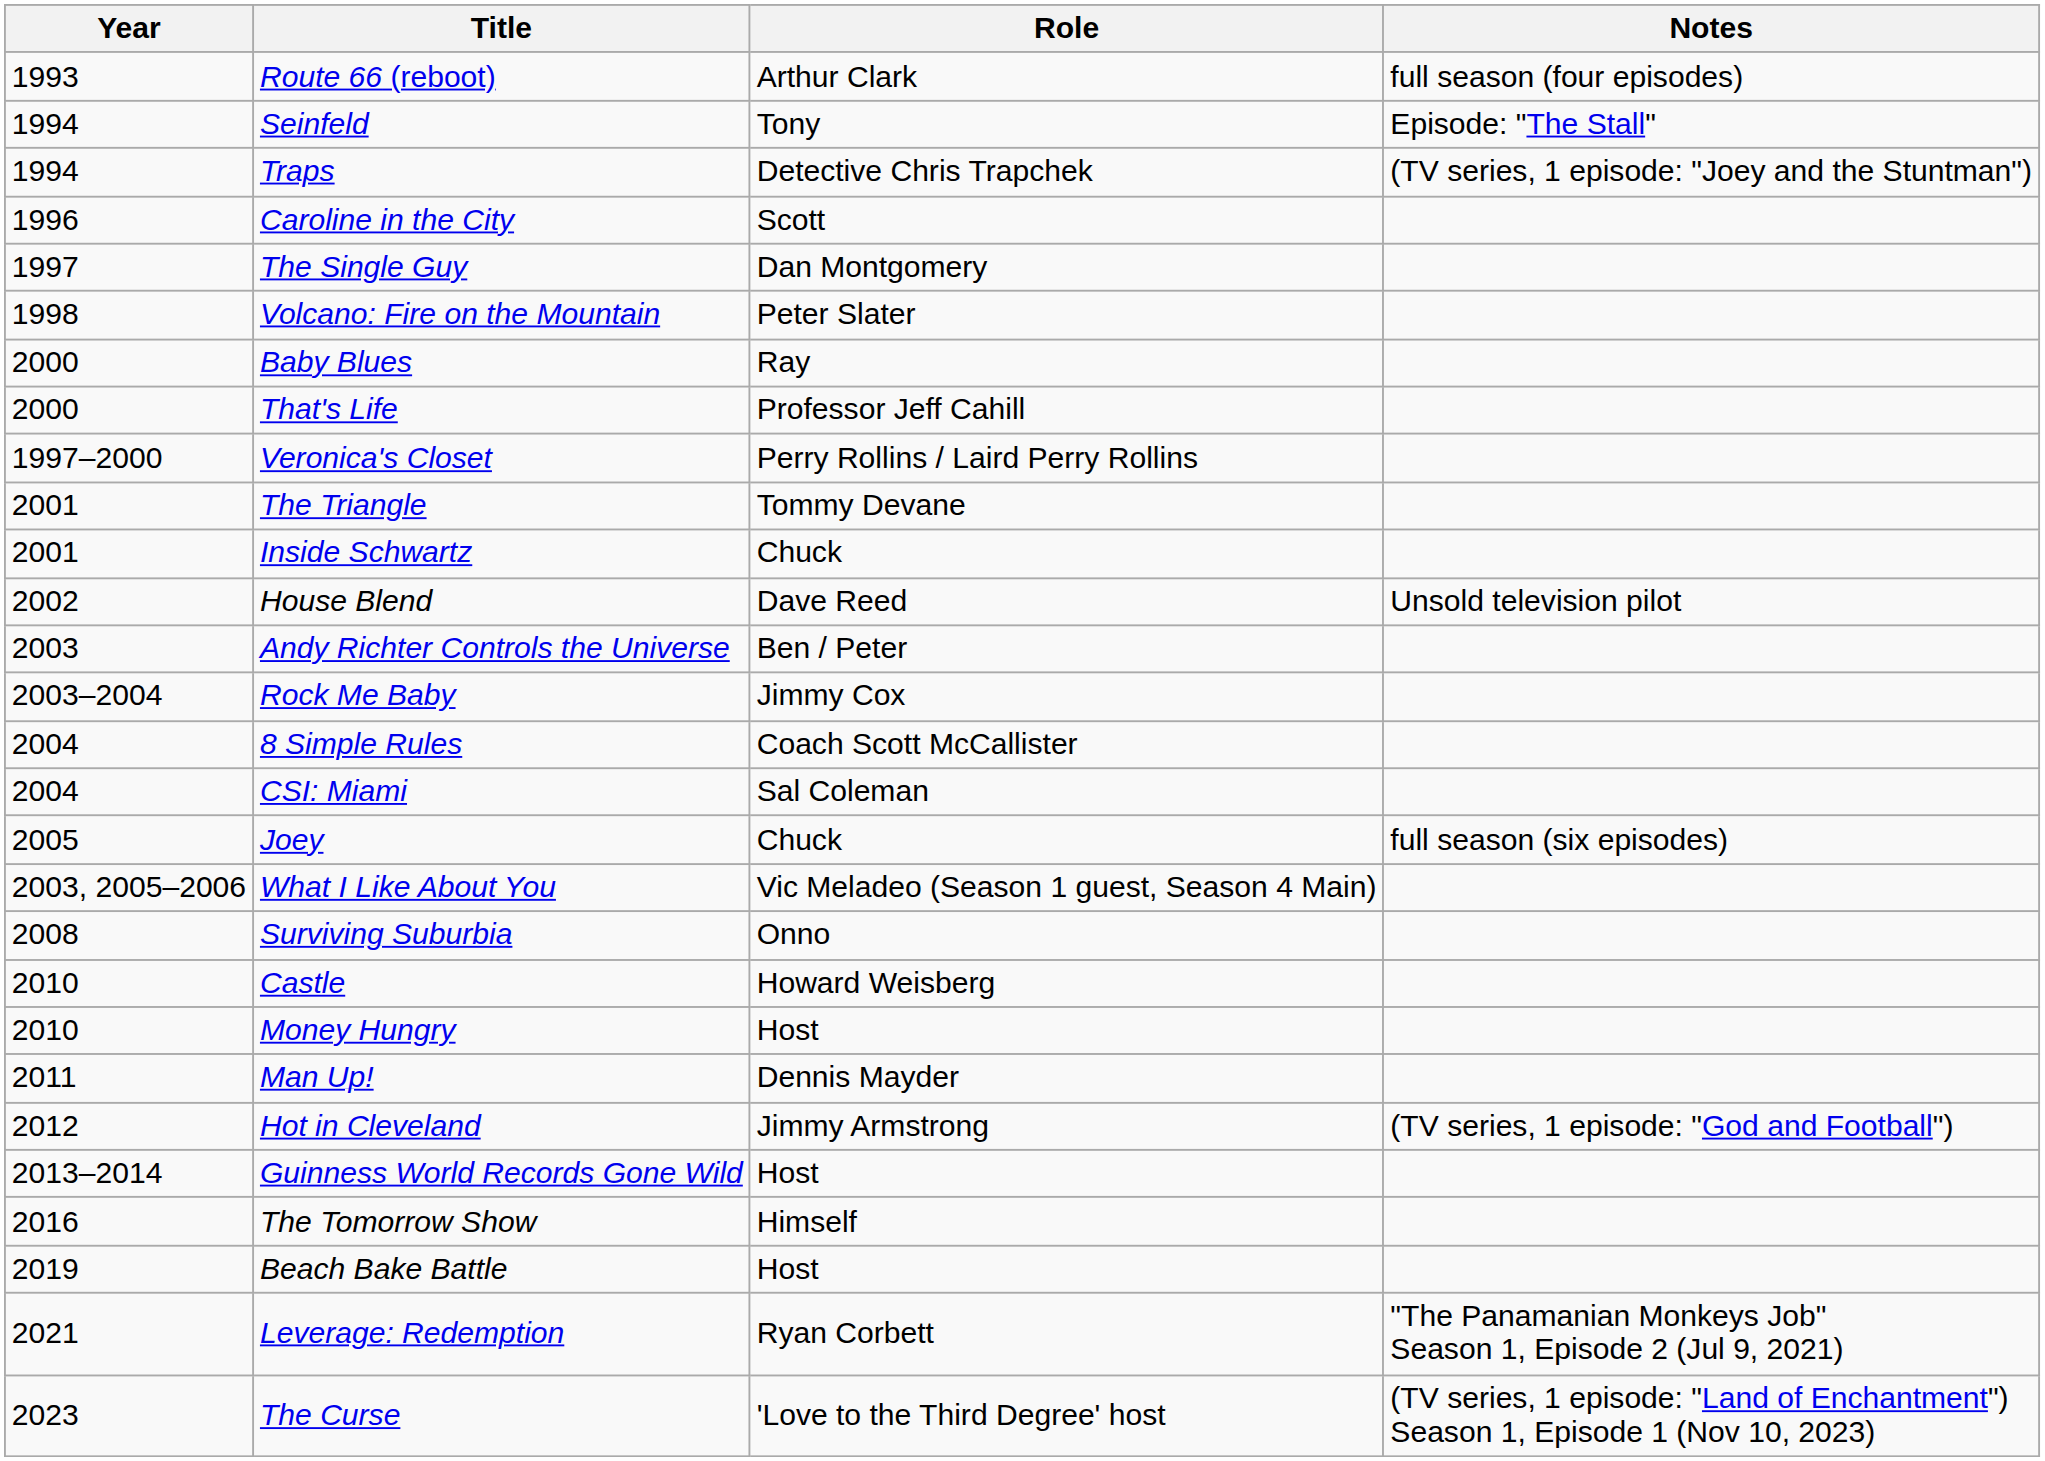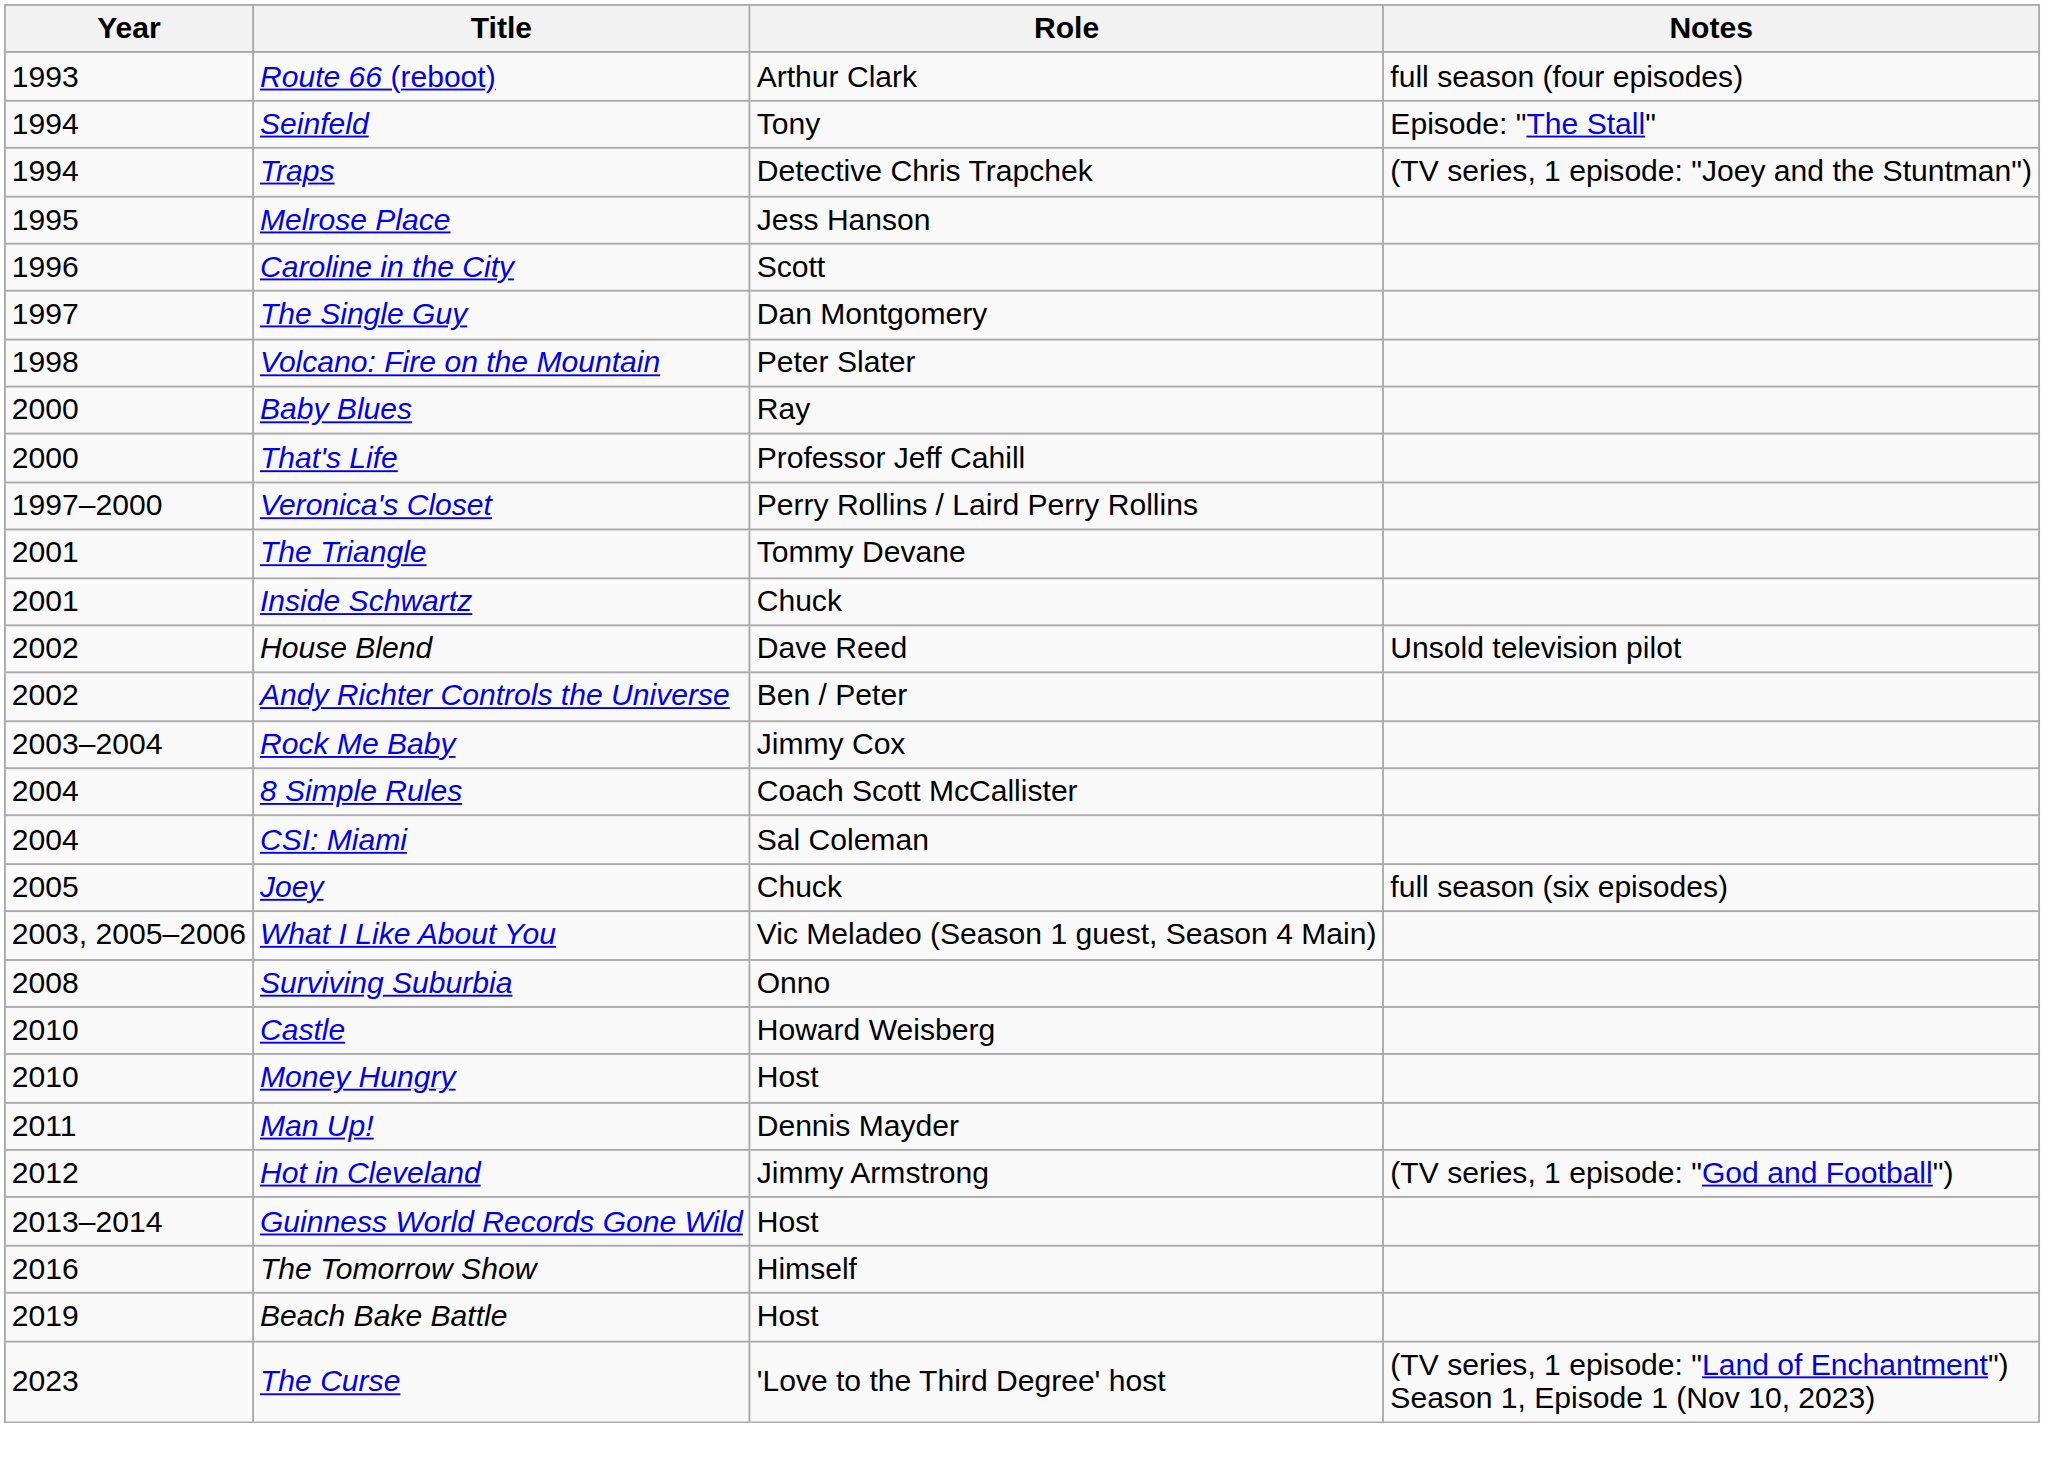+ row: 1995 | Melrose Place | Jess Hanson
Andy Richter Controls the Universe | Year: 2003 -> 2002
- row: 2021 | Leverage: Redemption | Ryan Corbett | "The Panamanian Monkeys Job" Season 1, Episode 2 (Jul 9, 2021)
